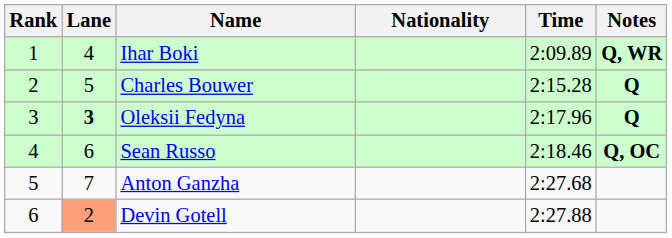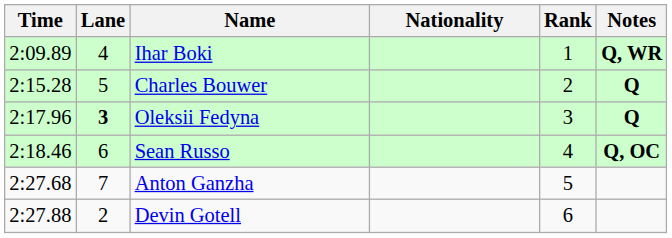columns swapped: Rank <-> Time
Devin Gotell | Lane: lightsalmon background -> no background
